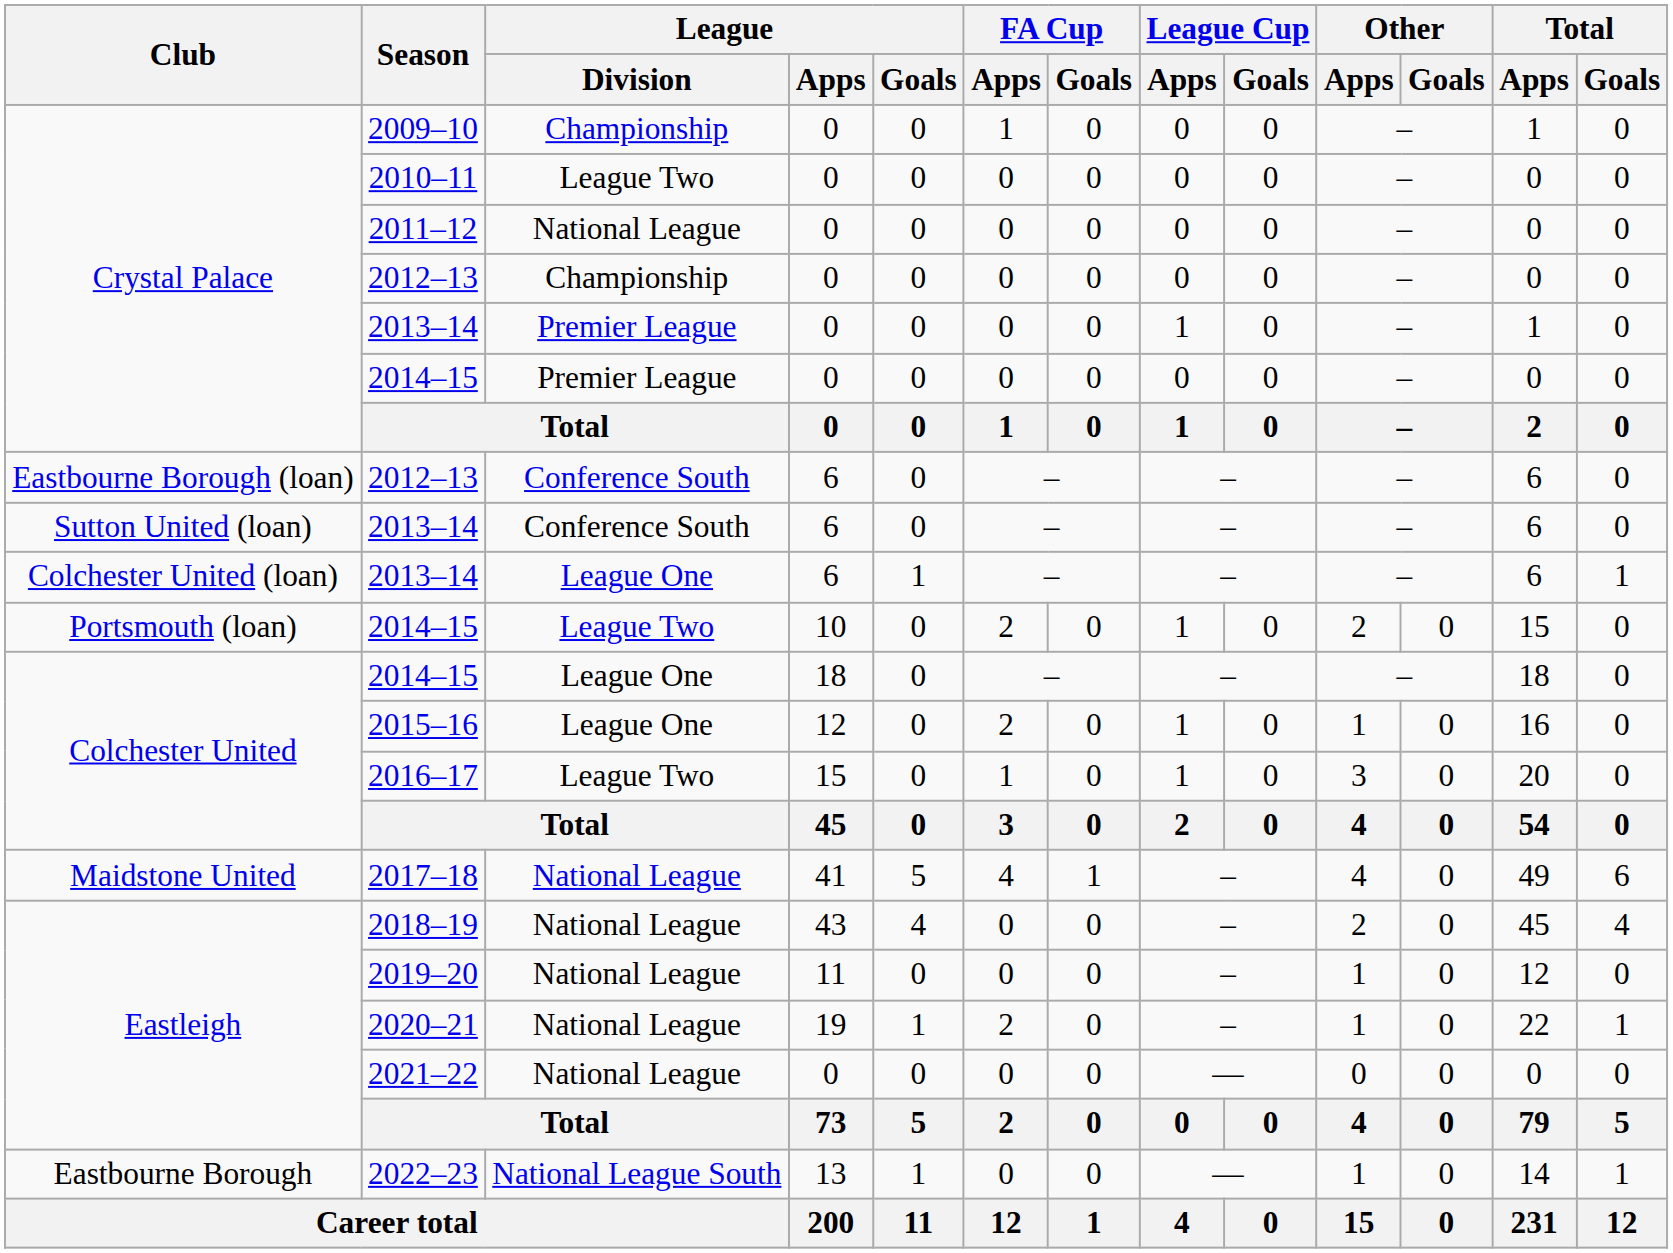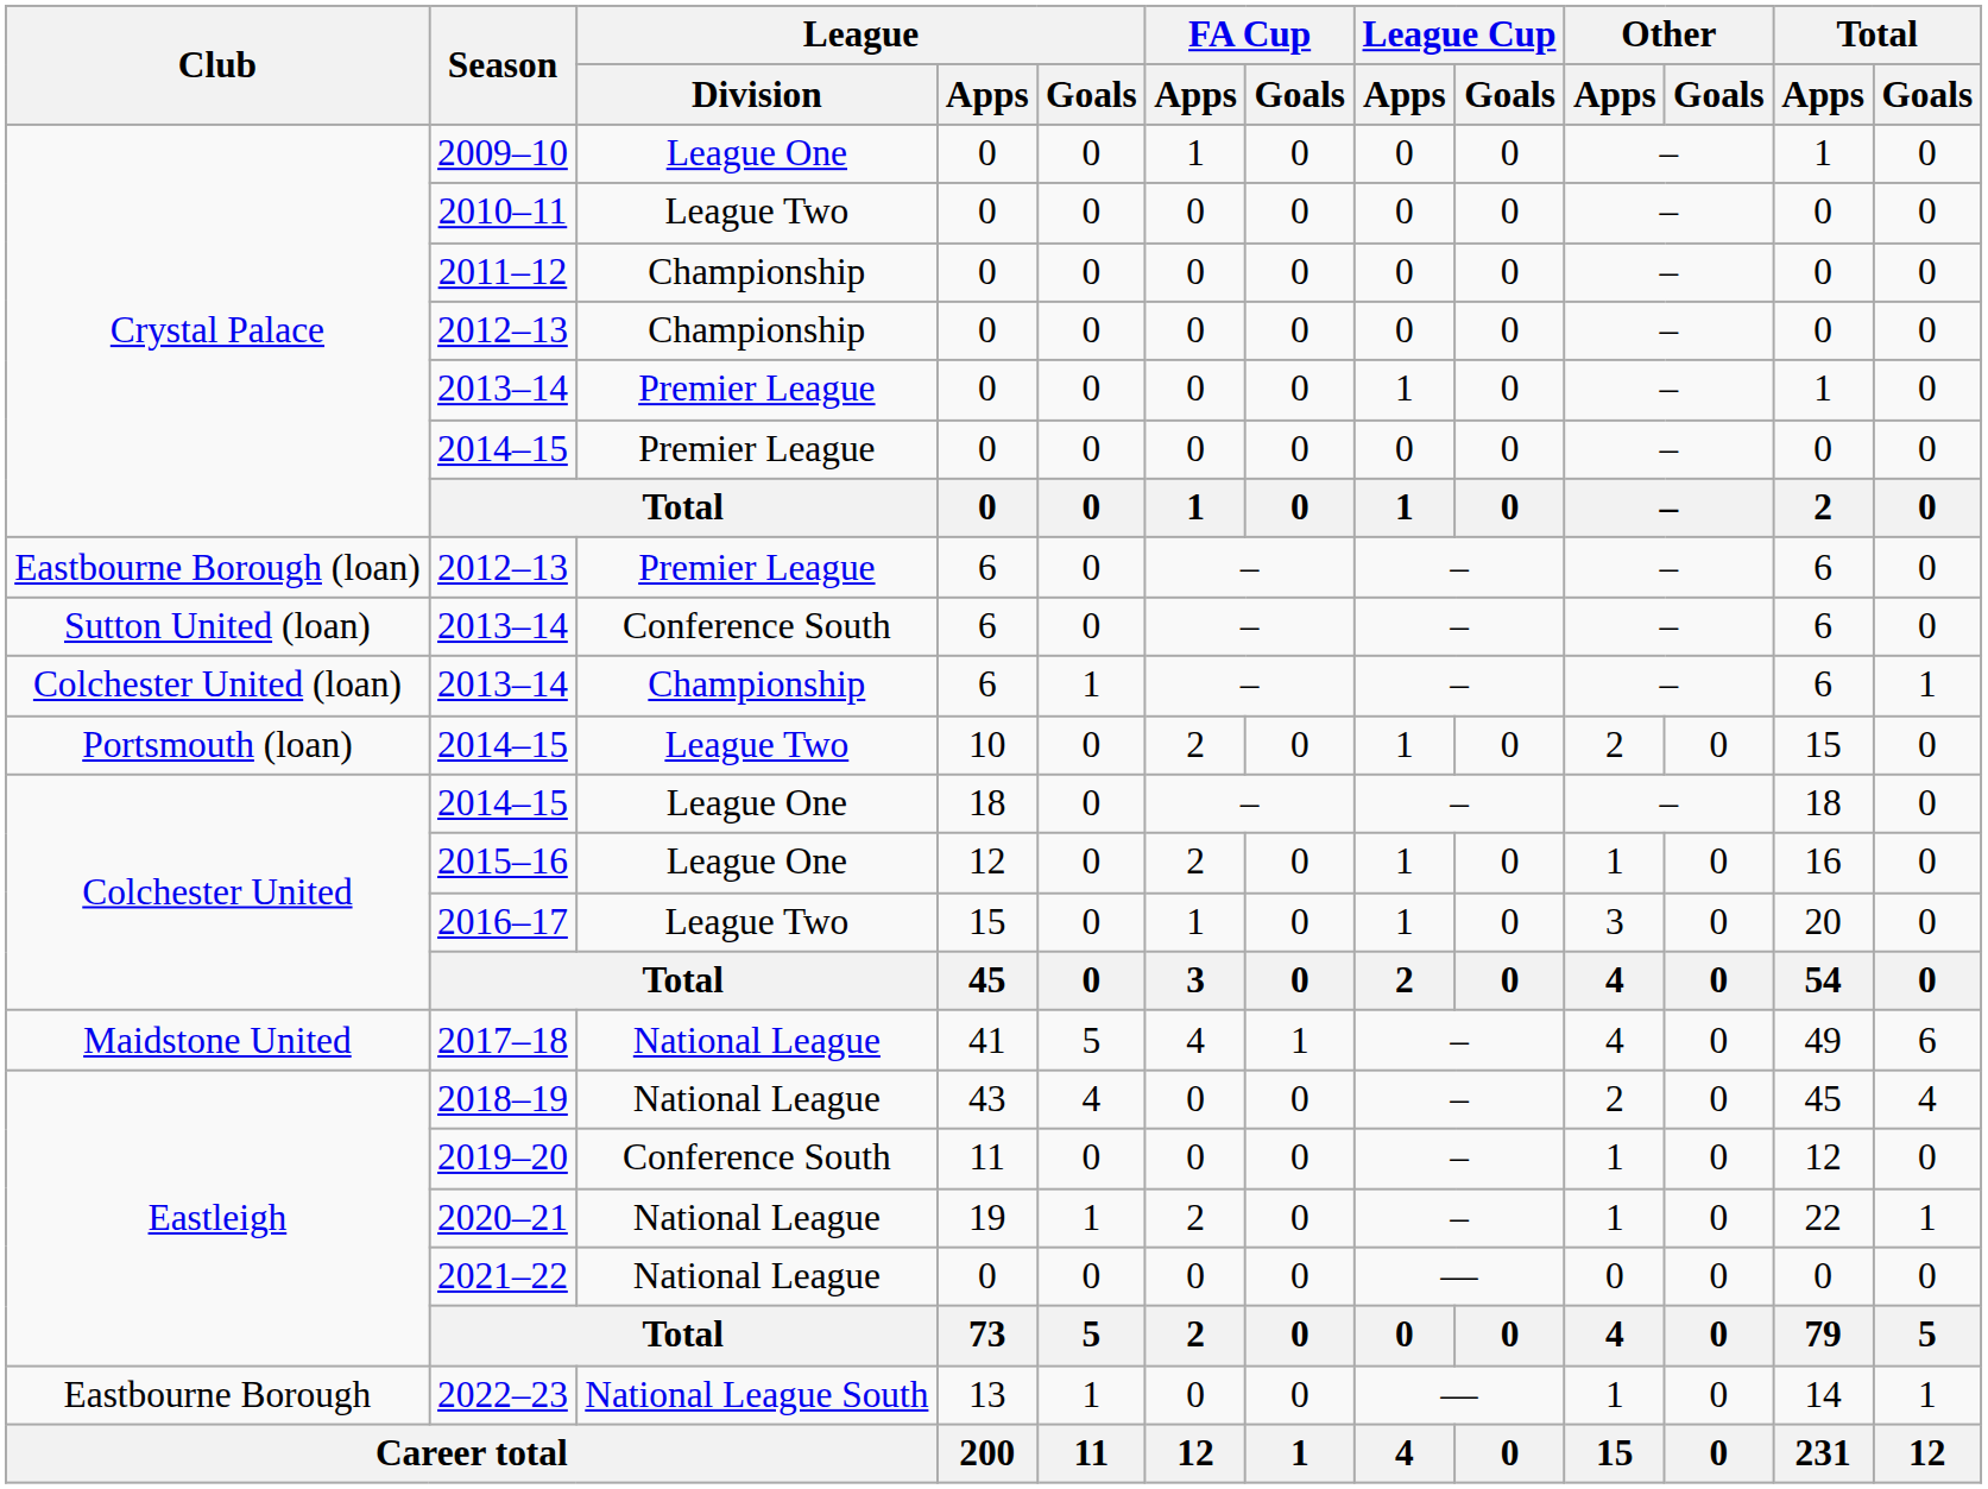2009–10 | League / Division: Championship -> League One
2011–12 | League / Division: National League -> Championship
Eastbourne Borough (loan) / 2012–13 | League / Division: Conference South -> Premier League
Colchester United (loan) / 2013–14 | League / Division: League One -> Championship
2019–20 | League / Division: National League -> Conference South
